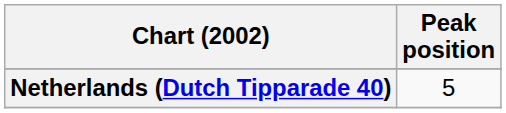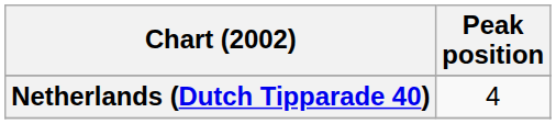Netherlands (Dutch Tipparade 40) | Peak position: 5 -> 4
